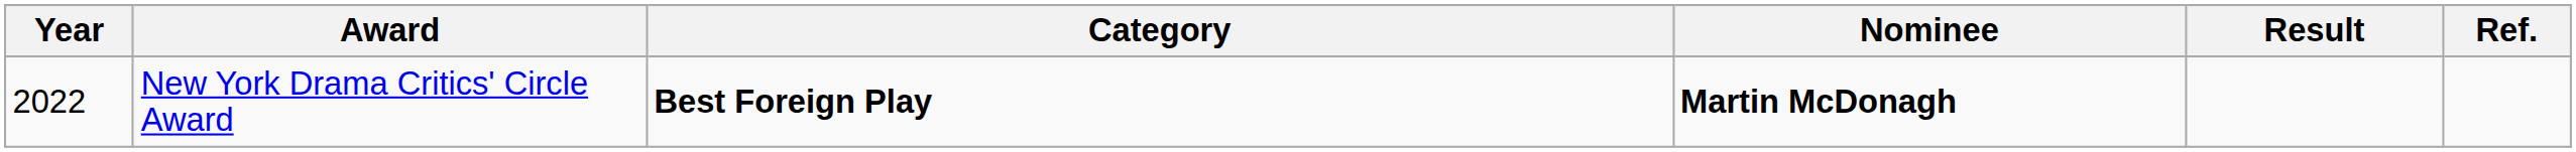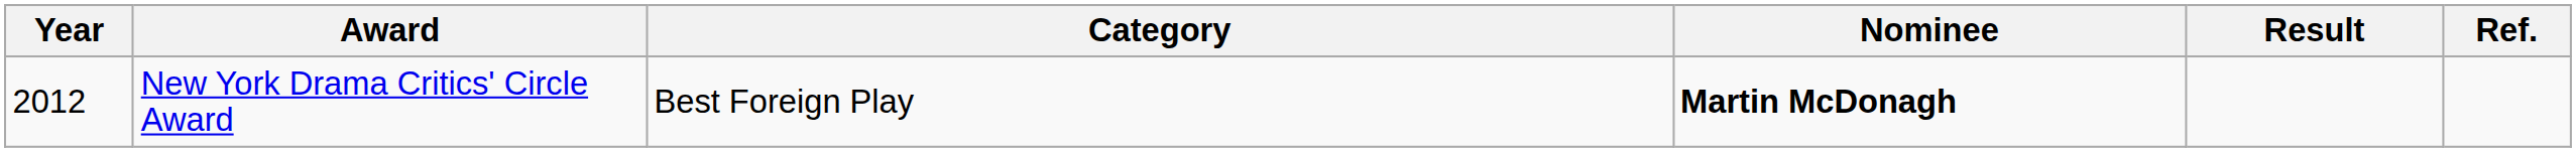New York Drama Critics' Circle Award | Year: 2022 -> 2012
New York Drama Critics' Circle Award | Category: bold -> normal
